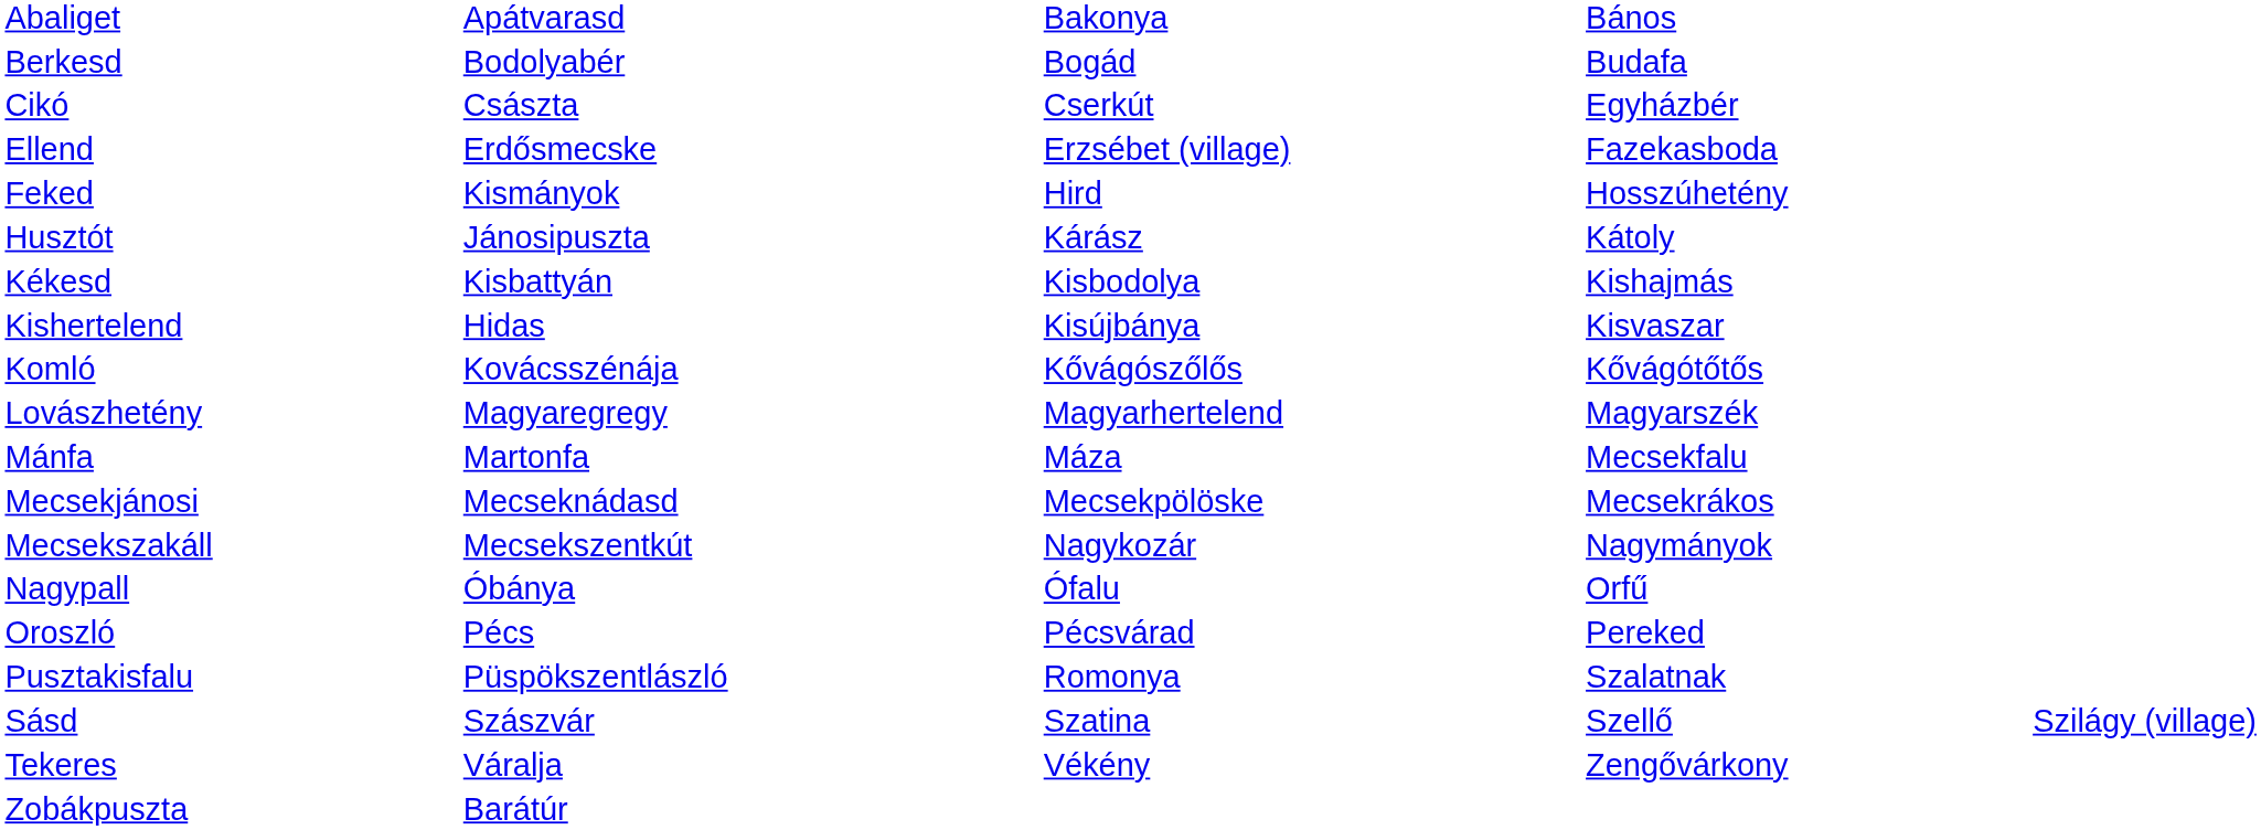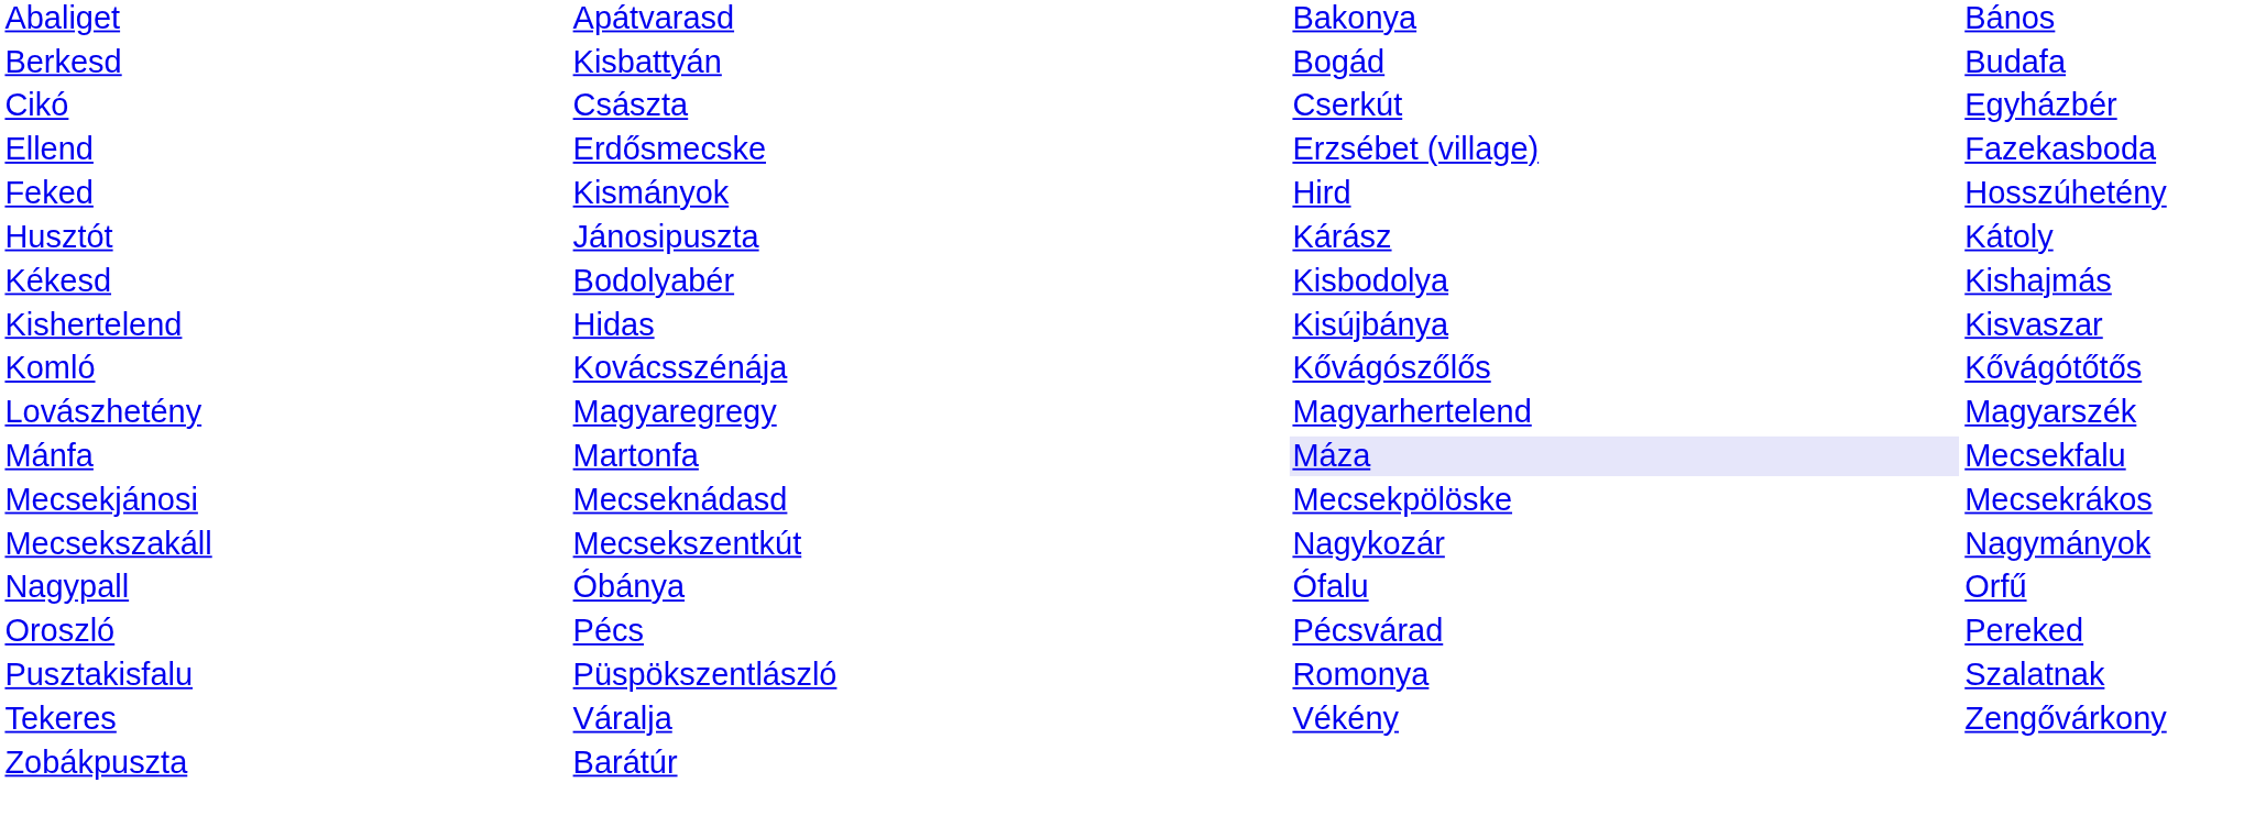Berkesd | column 2: Bodolyabér -> Kisbattyán
Kékesd | column 2: Kisbattyán -> Bodolyabér
Mánfa | column 3: no background -> lavender background
- row: Sásd | Szászvár | Szatina | Szellő | Szilágy (village)
